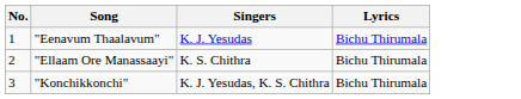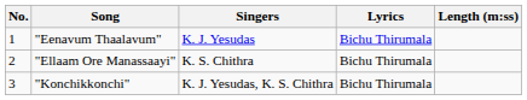+ column: Length (m:ss)
